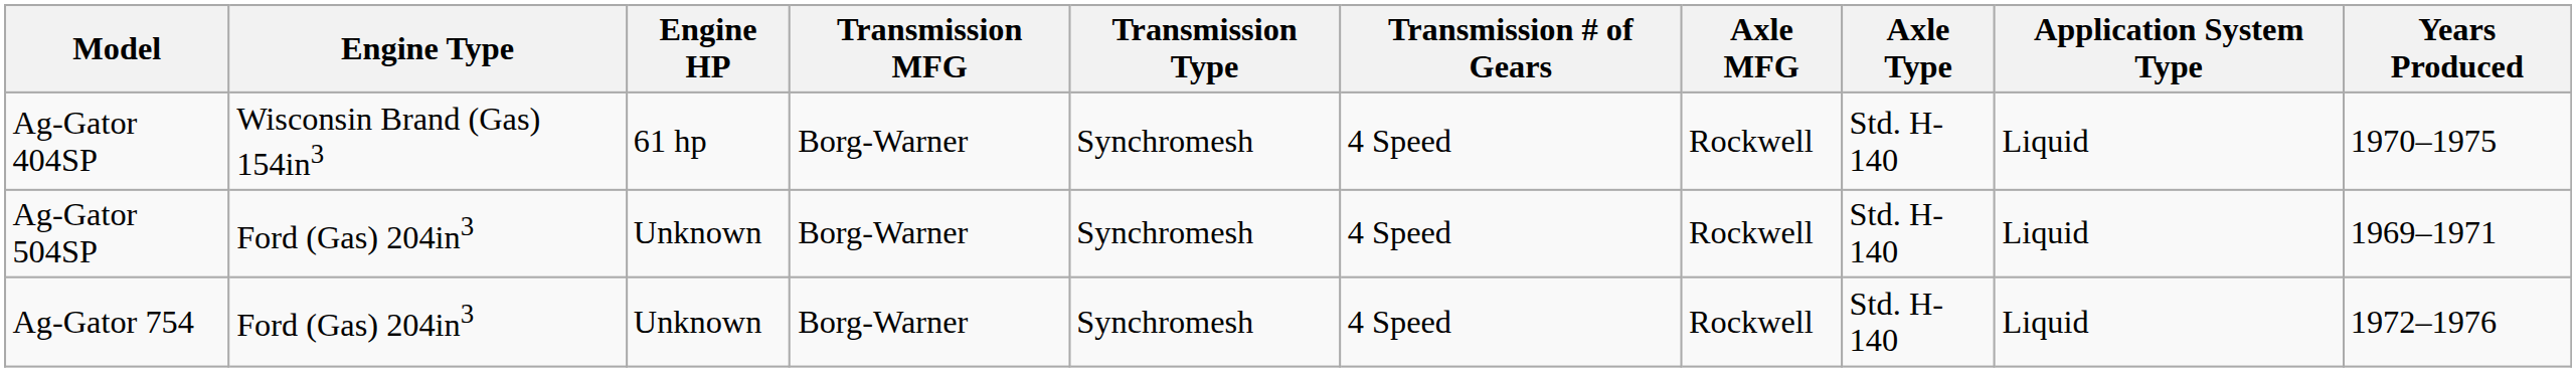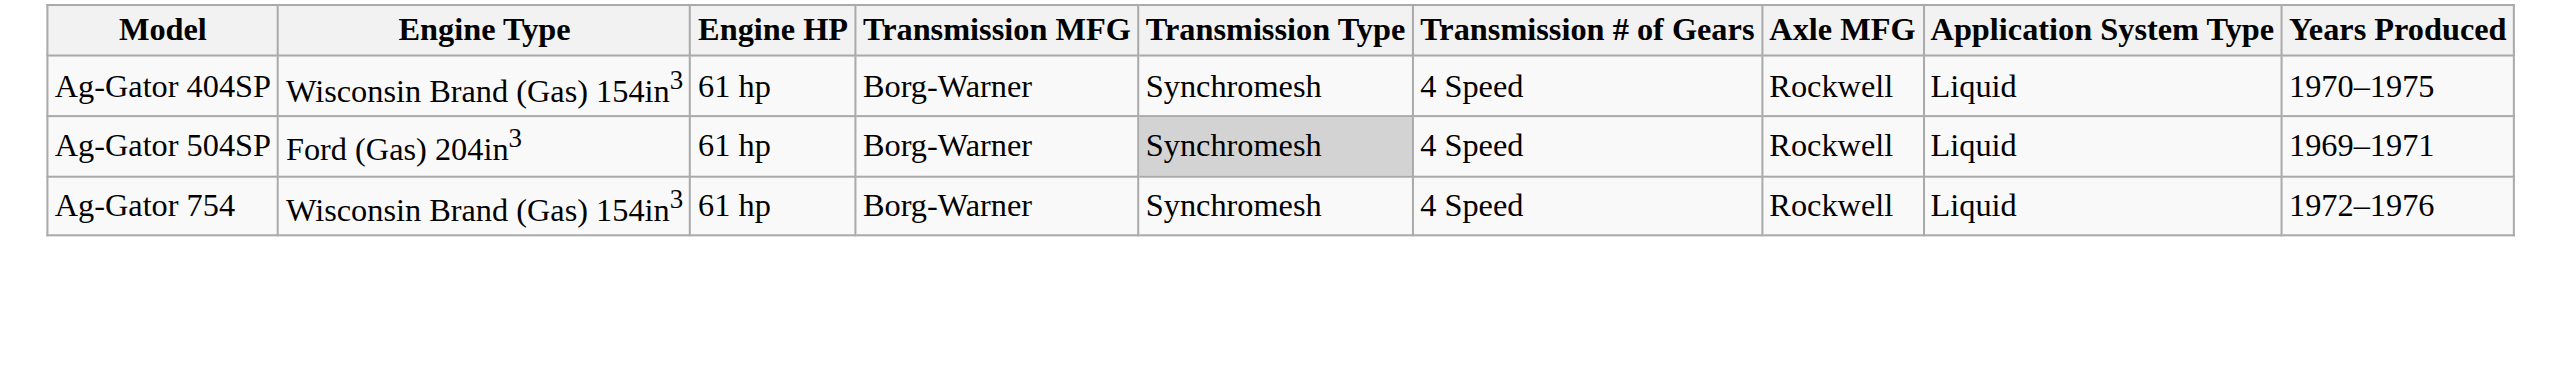- column: Axle Type | Std. H-140 | Std. H-140 | Std. H-140
Ag-Gator 504SP | Engine HP: Unknown -> 61 hp
Ag-Gator 504SP | Transmission Type: no background -> lightgrey background
Ag-Gator 754 | Engine Type: Ford (Gas) 204in3 -> Wisconsin Brand (Gas) 154in3
Ag-Gator 754 | Engine HP: Unknown -> 61 hp
